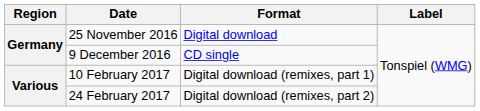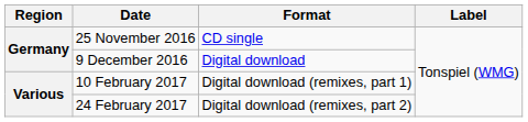25 November 2016 | Format: Digital download -> CD single
9 December 2016 | Format: CD single -> Digital download
